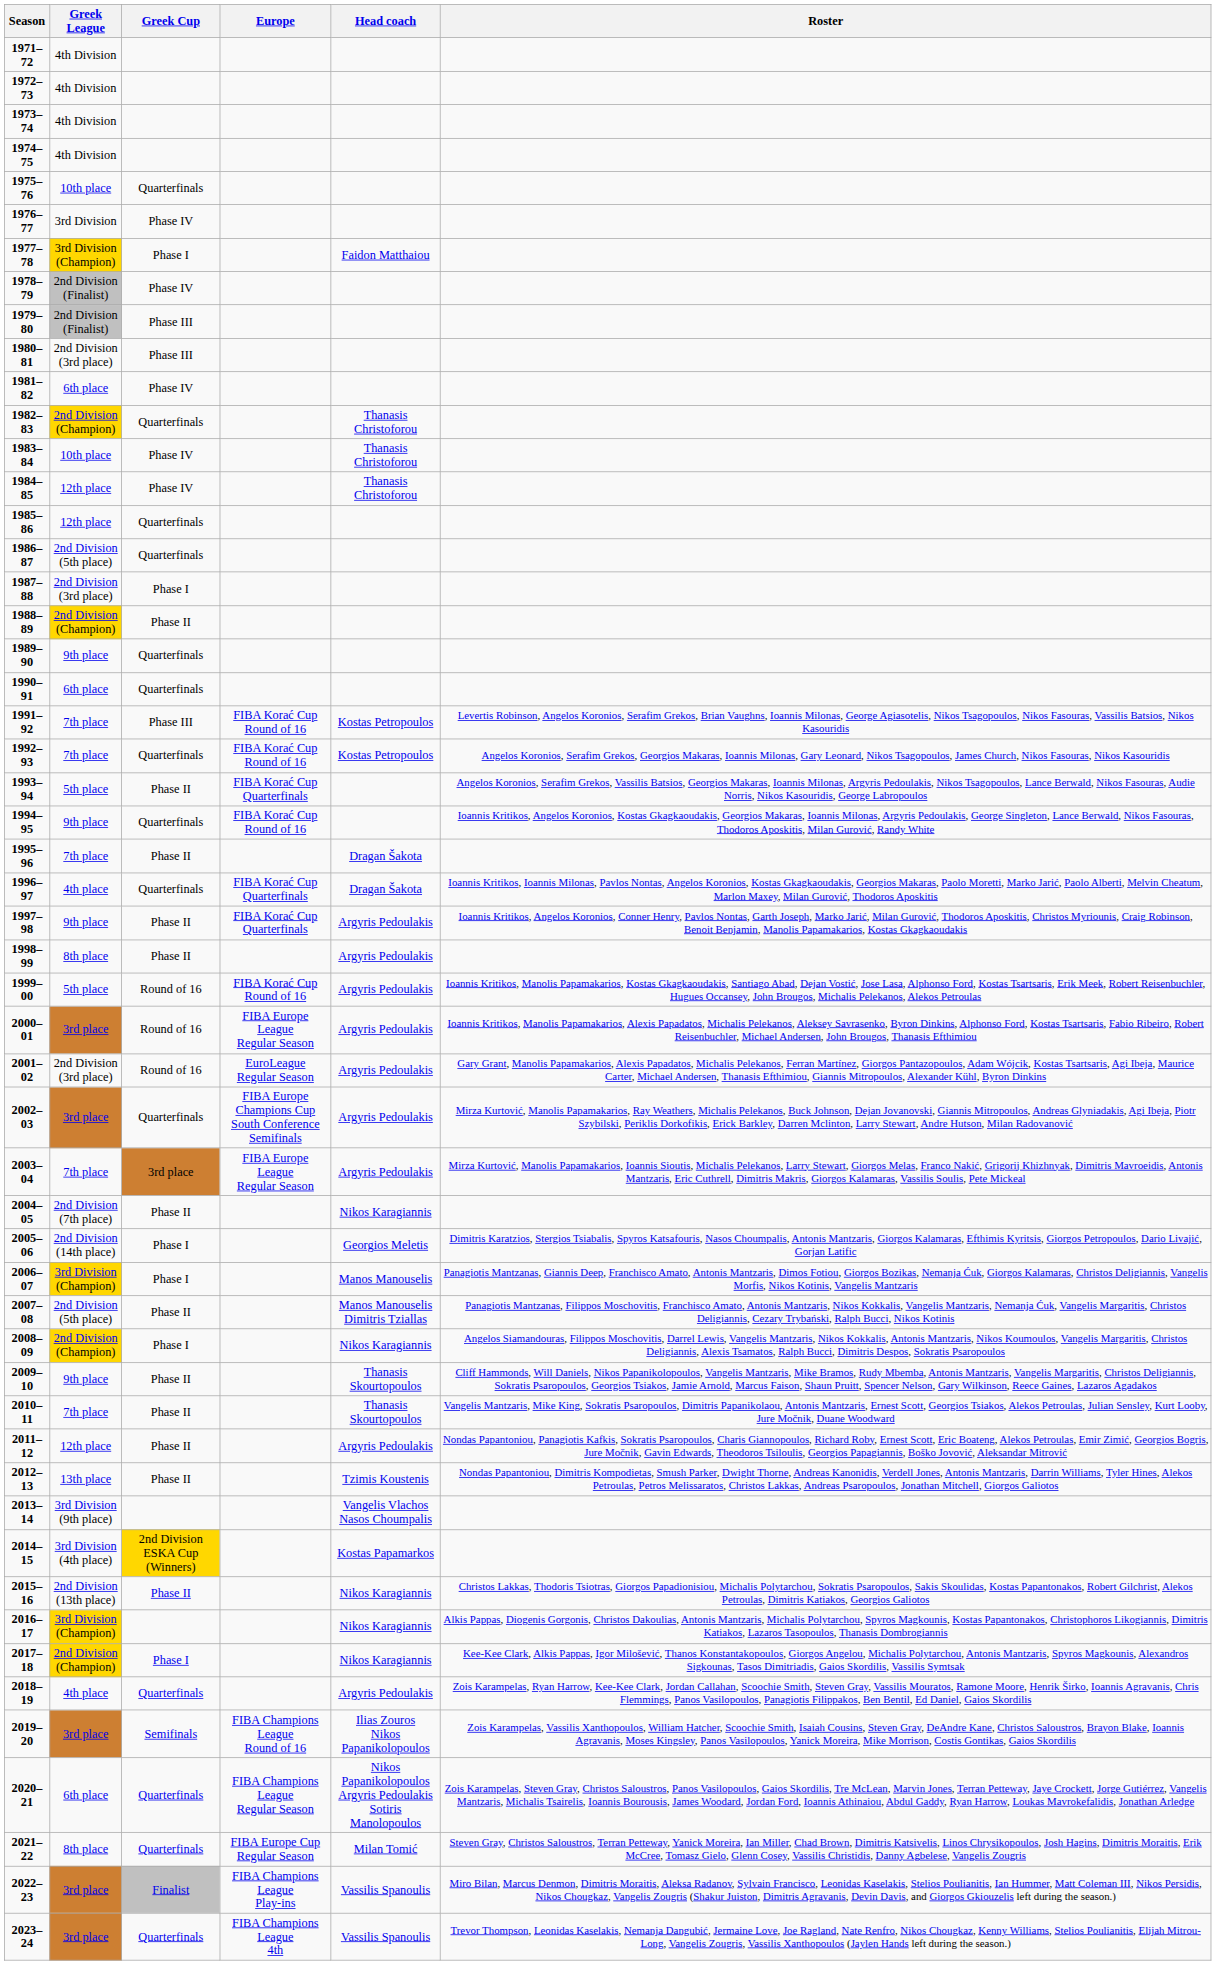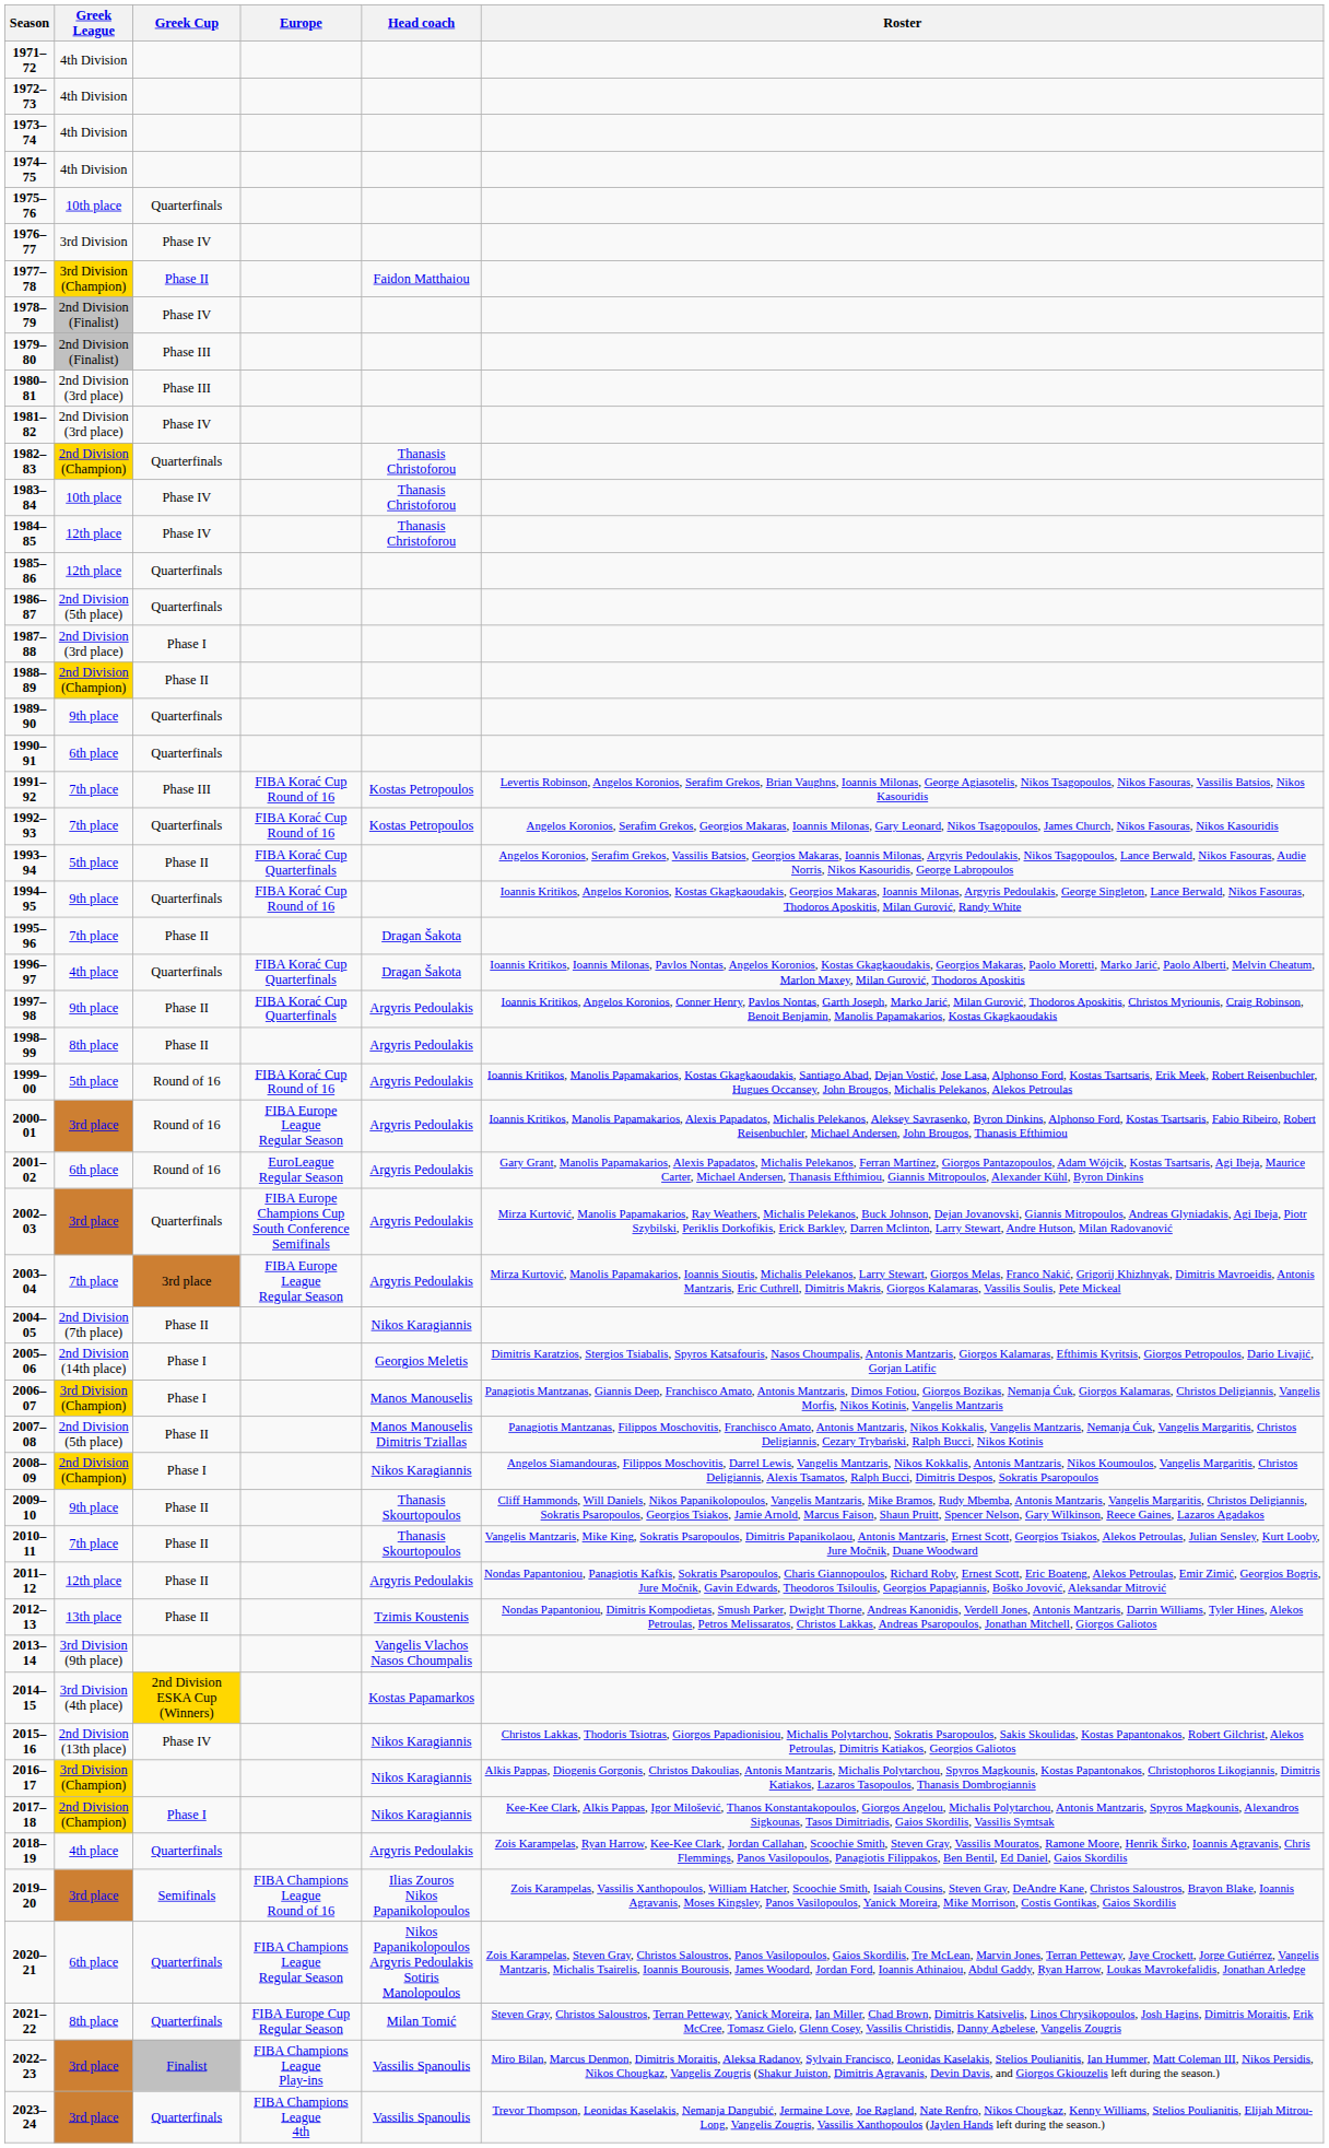1977–78 | Greek Cup: Phase I -> Phase II
1981–82 | Greek League: 6th place -> 2nd Division (3rd place)
2001–02 | Greek League: 2nd Division (3rd place) -> 6th place
2015–16 | Greek Cup: Phase II -> Phase IV
